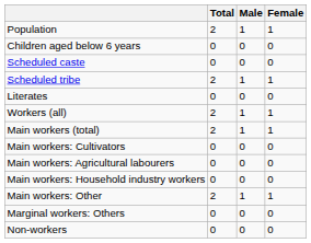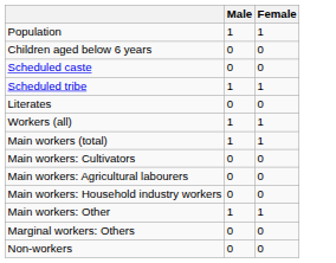- column: Total | 2 | 0 | 0 | 2 | 0 | 2 | 2 | 0 | 0 | 0 | 2 | 0 | 0
